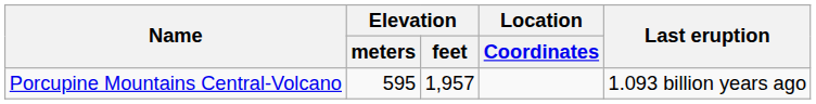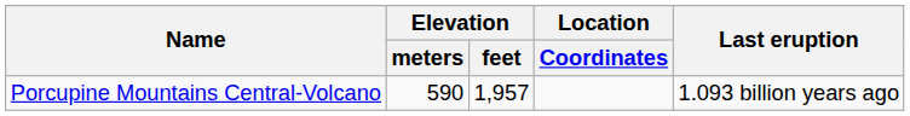Porcupine Mountains Central-Volcano | Elevation / meters: 595 -> 590
